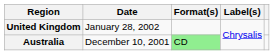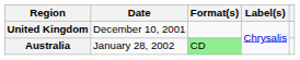United Kingdom | Date: January 28, 2002 -> December 10, 2001
Australia | Date: December 10, 2001 -> January 28, 2002
